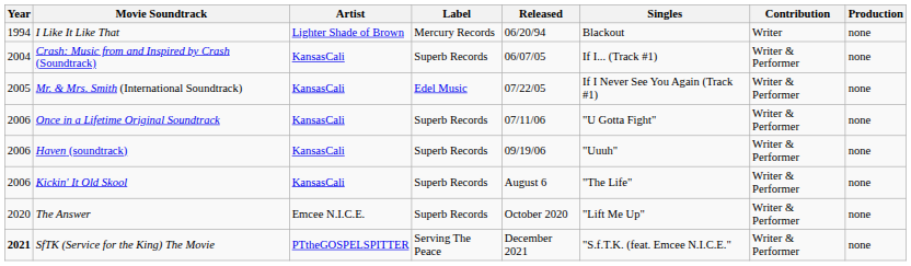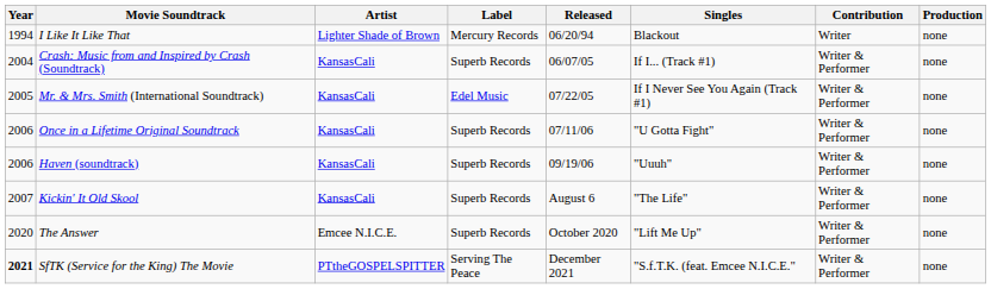Kickin' It Old Skool | Year: 2006 -> 2007
